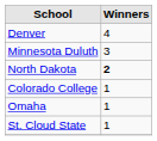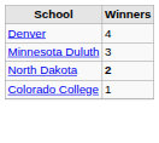- row: Omaha | 1
- row: St. Cloud State | 1
